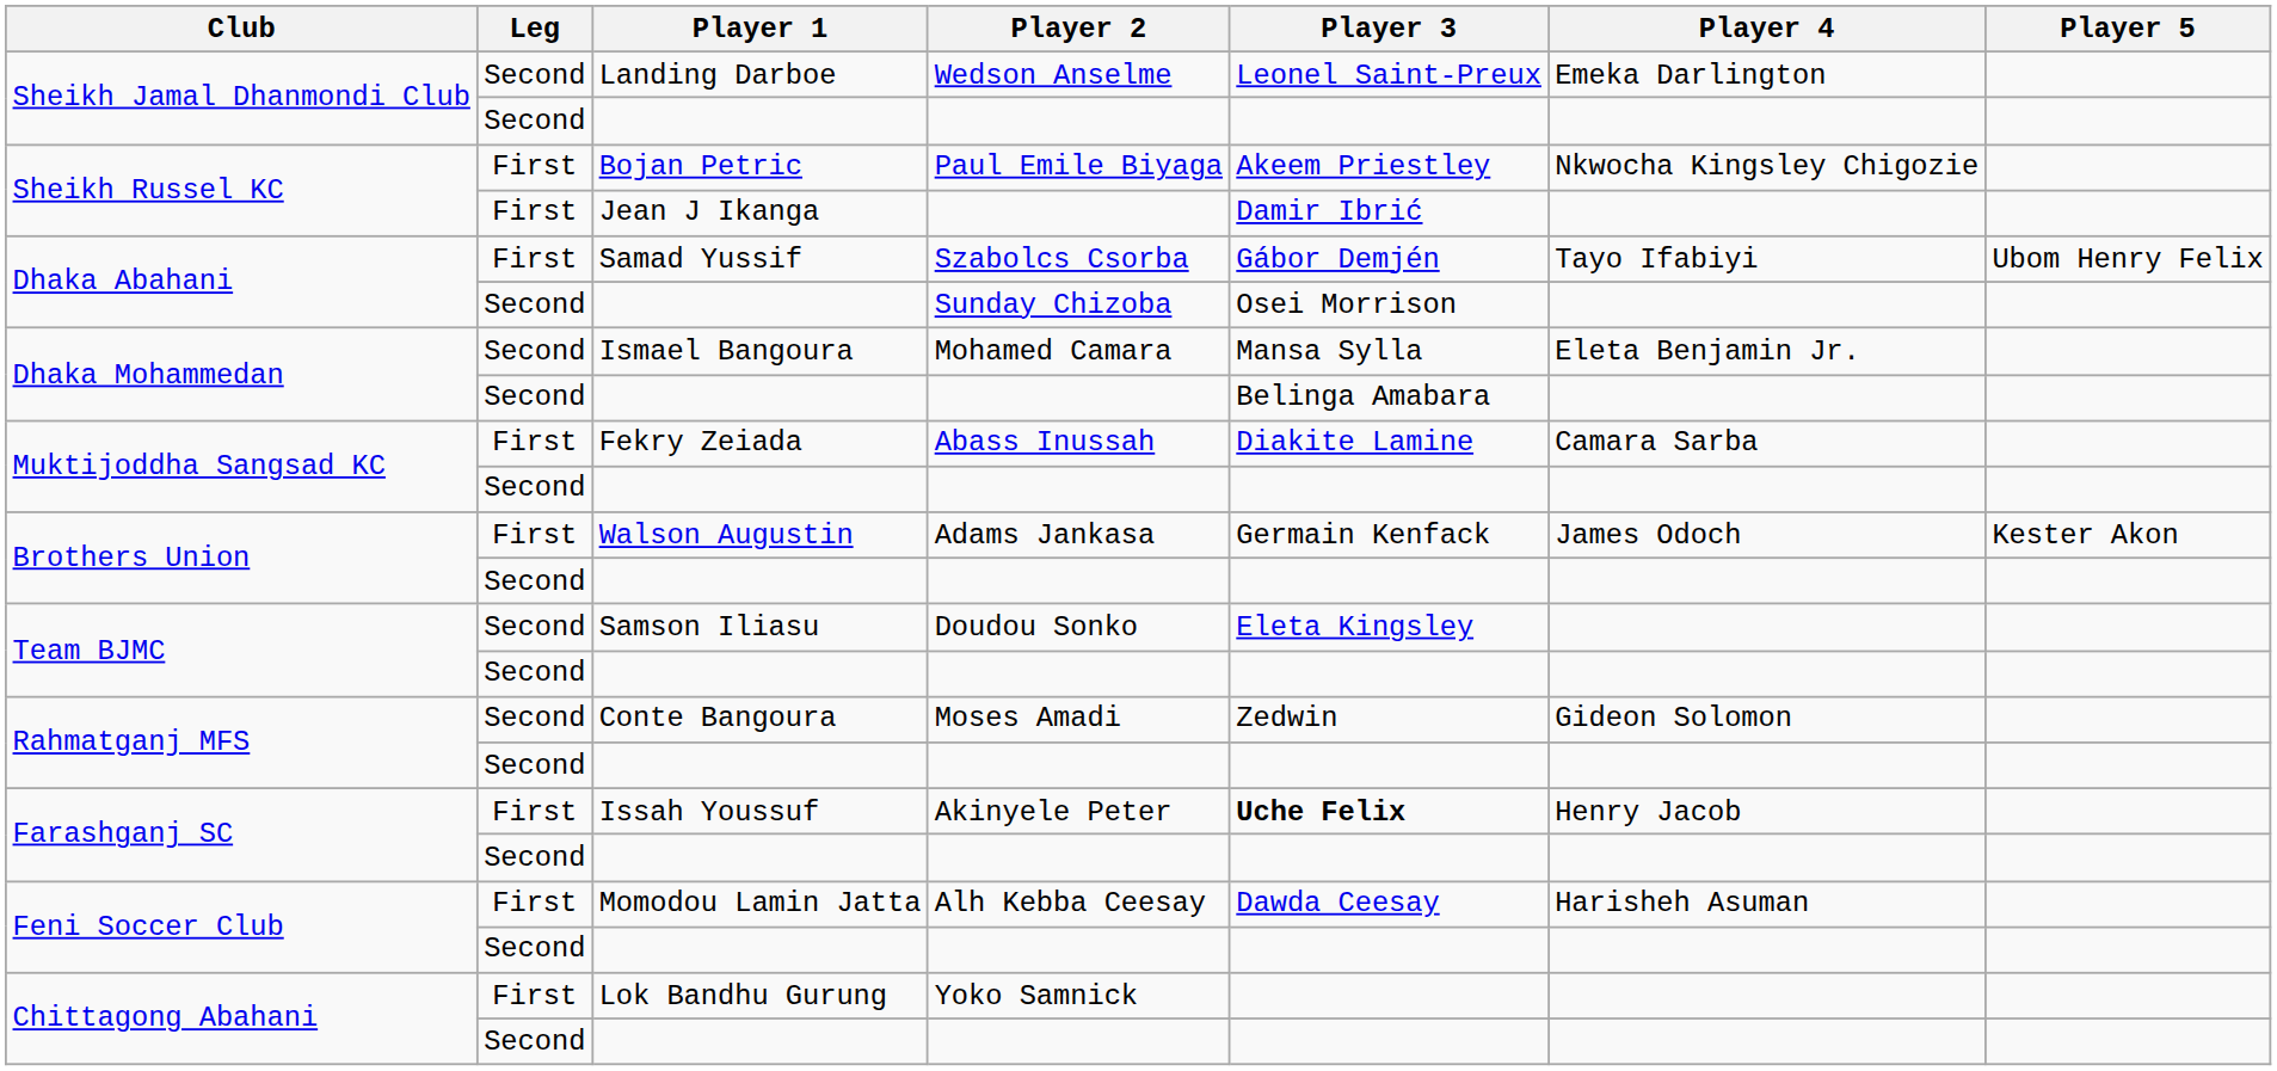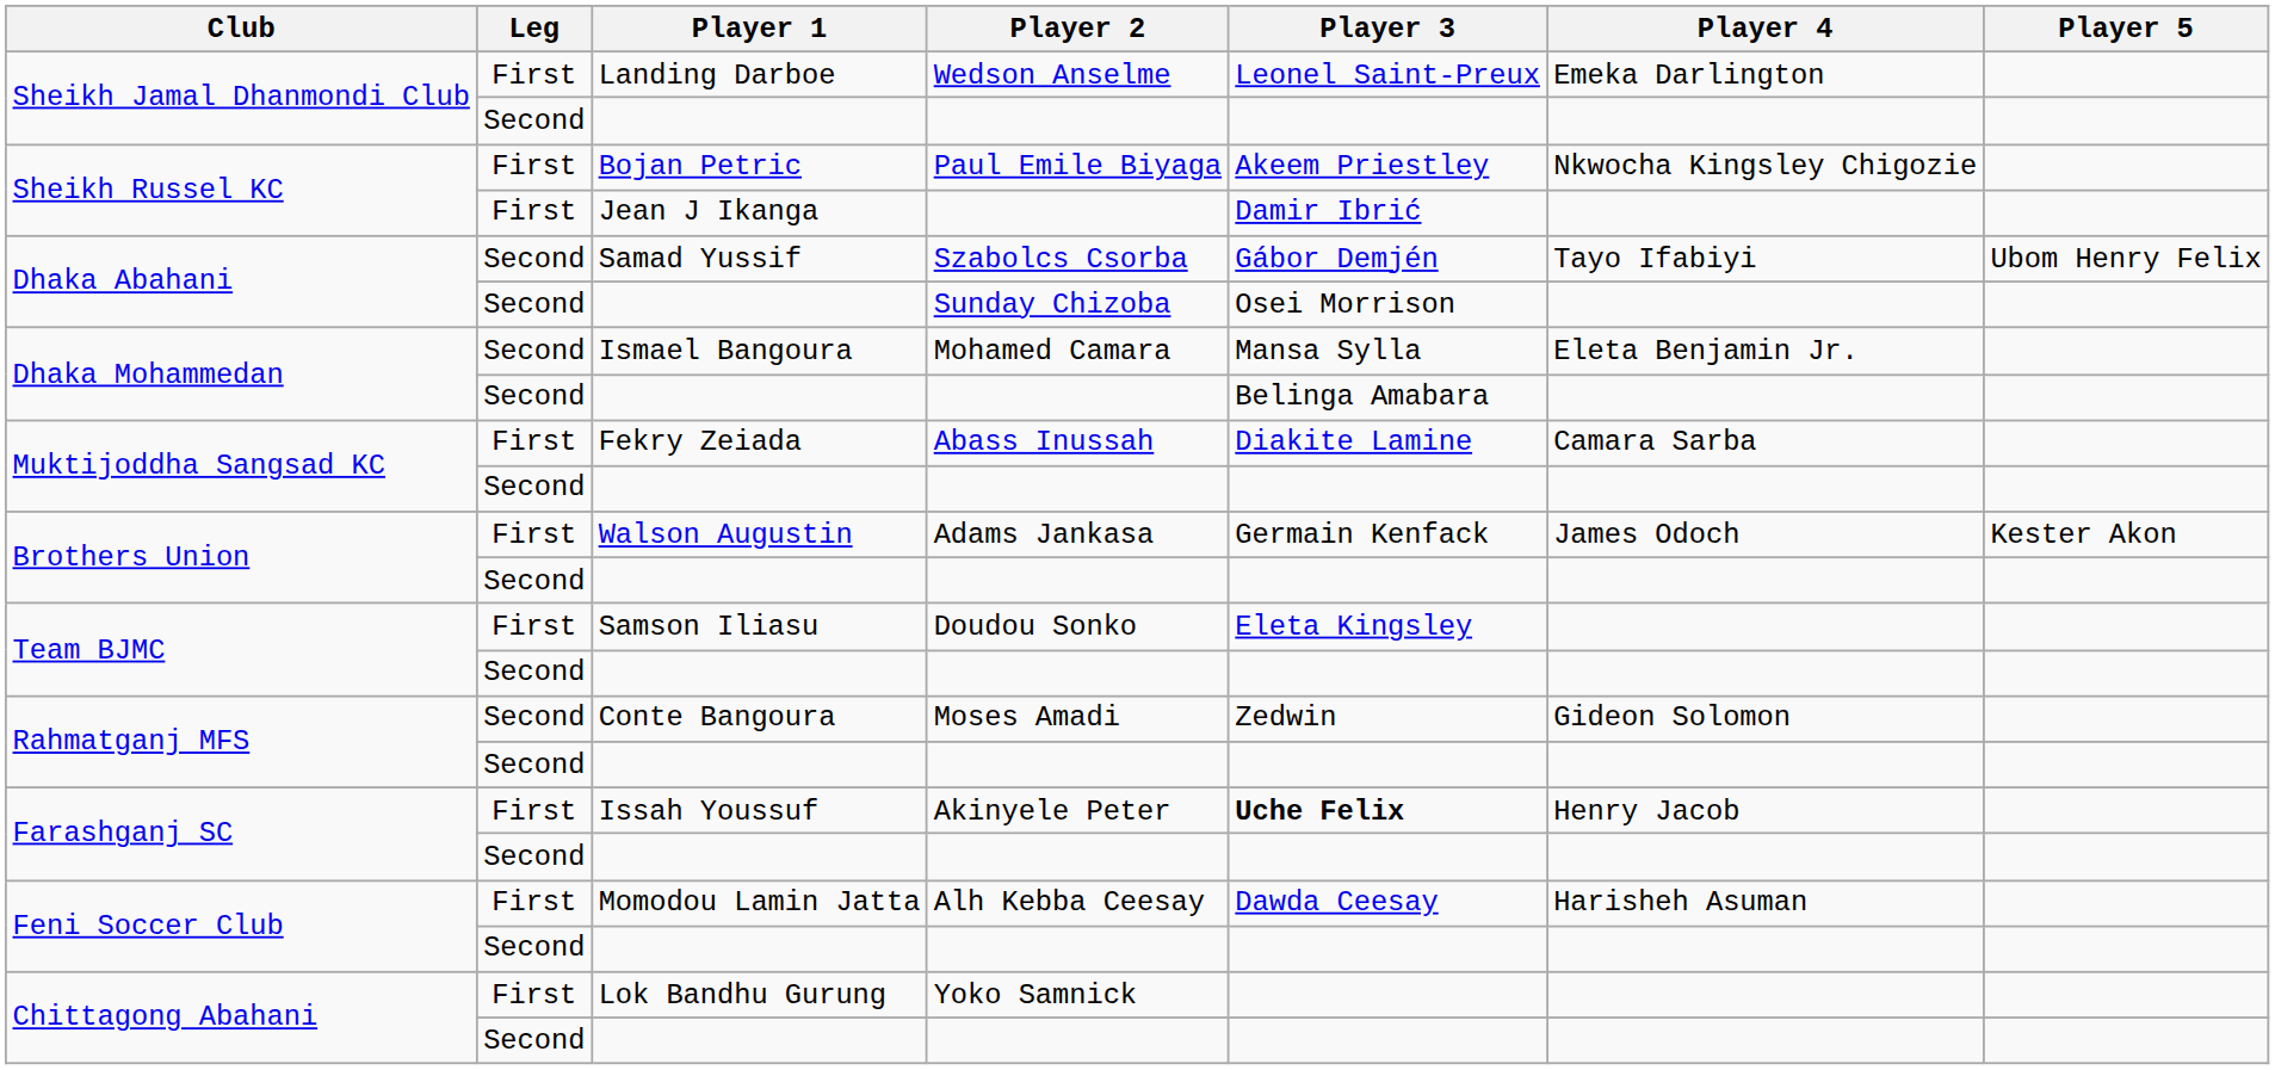Landing Darboe | Leg: Second -> First
Samad Yussif | Leg: First -> Second
Samson Iliasu | Leg: Second -> First
